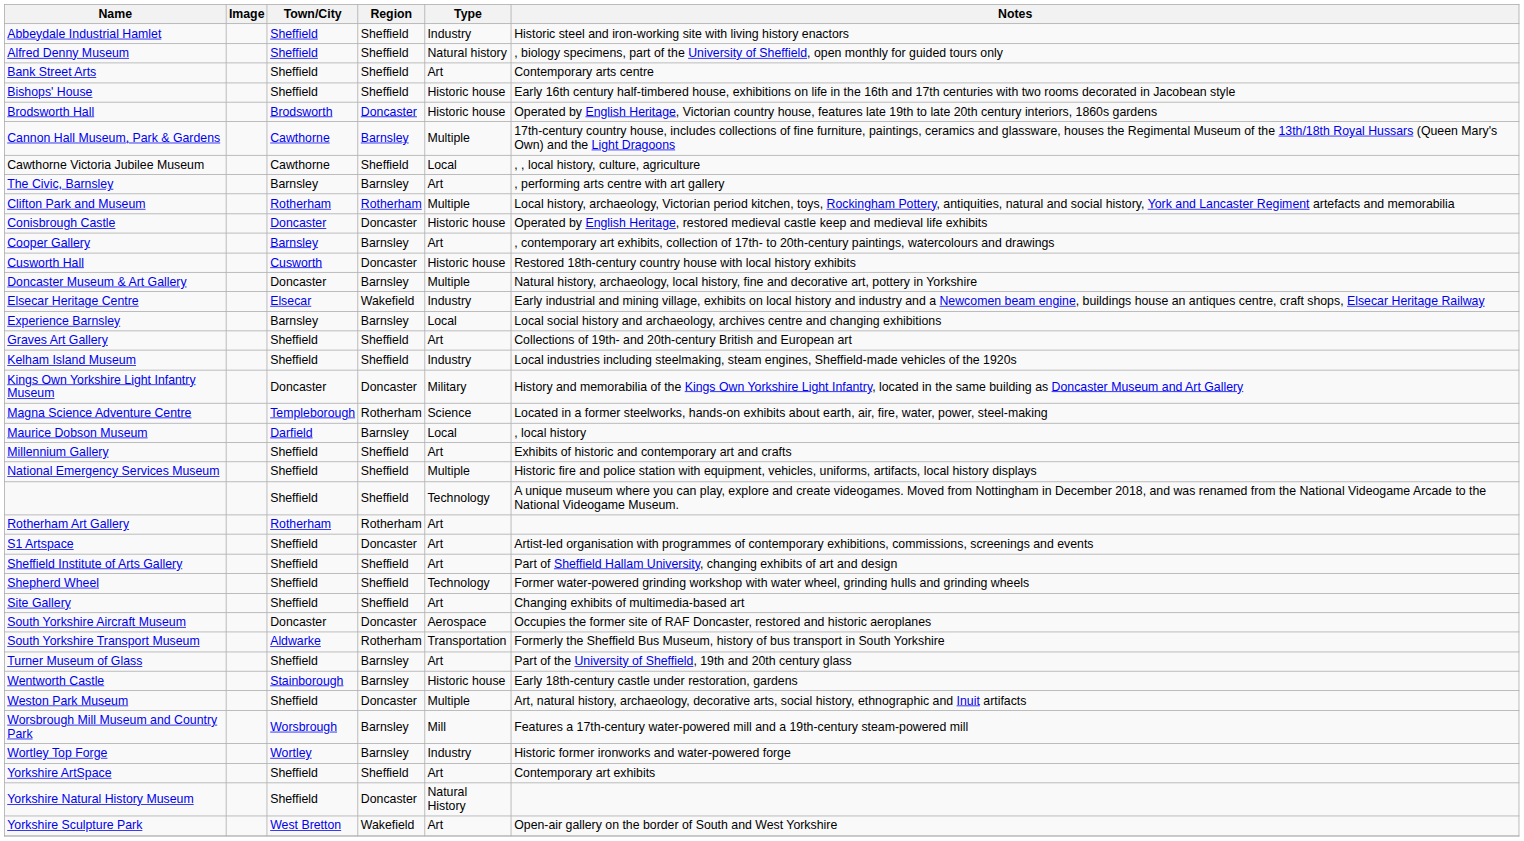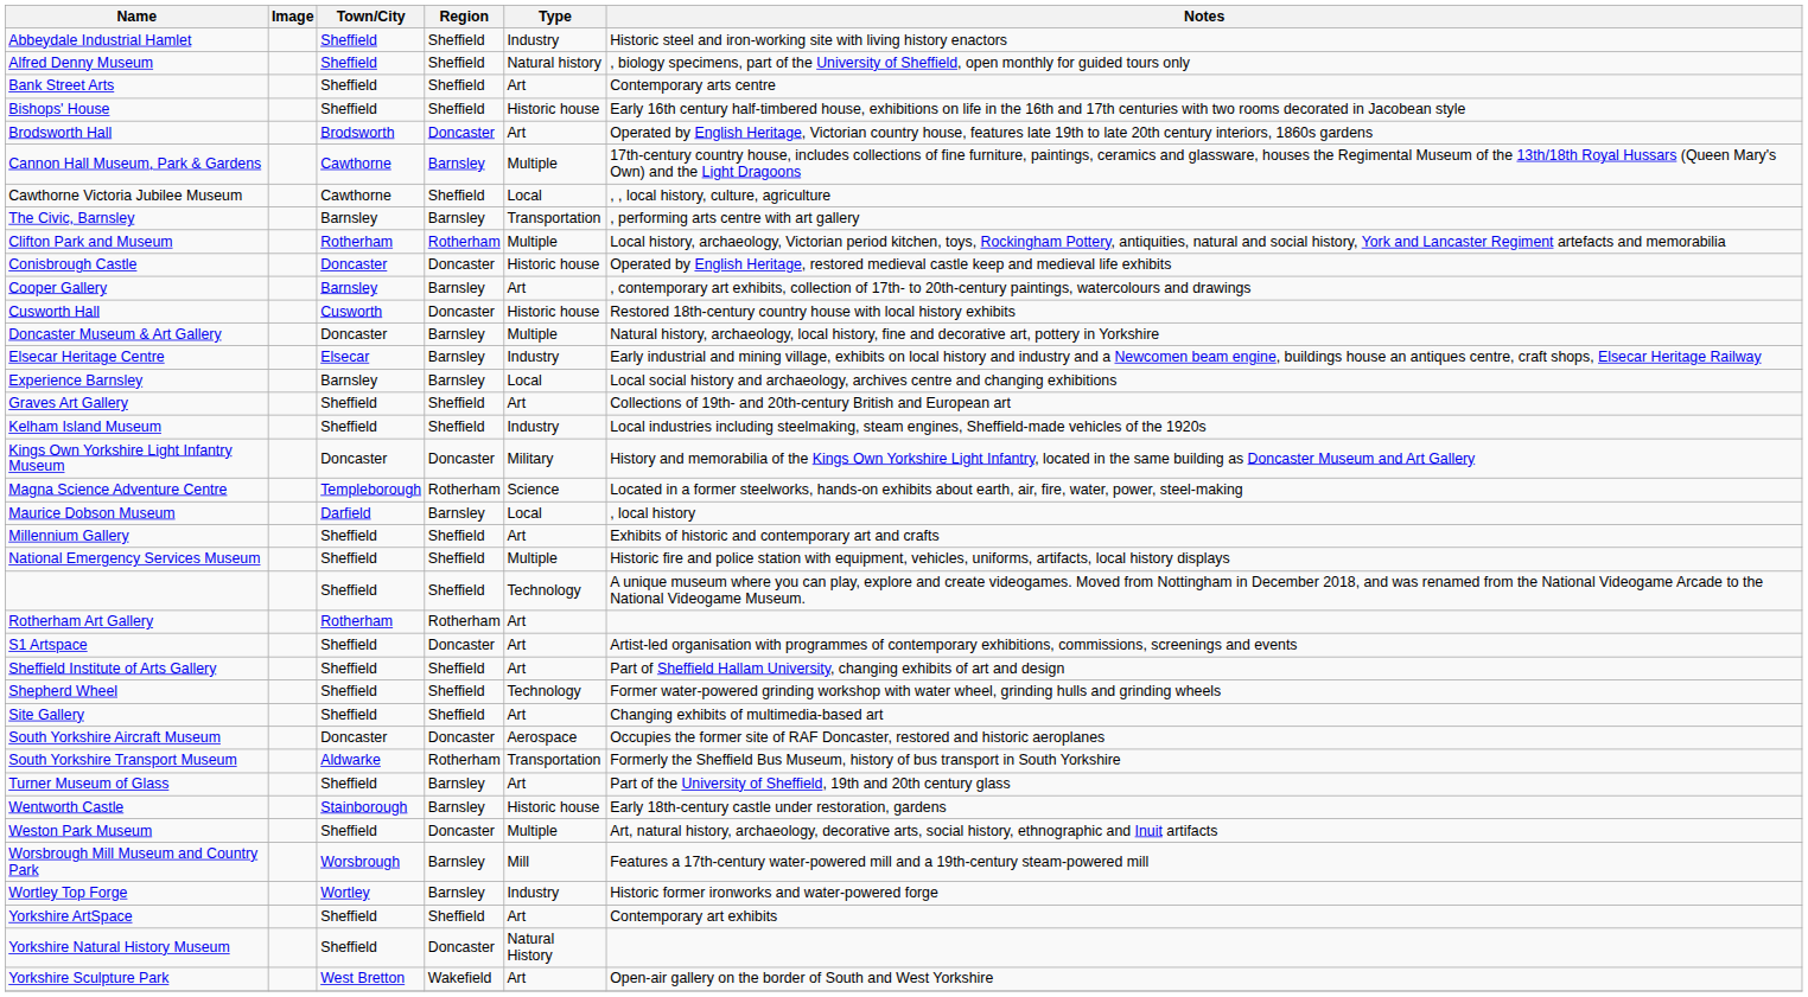Brodsworth Hall | Type: Historic house -> Art
The Civic, Barnsley | Type: Art -> Transportation
Elsecar Heritage Centre | Region: Wakefield -> Barnsley
